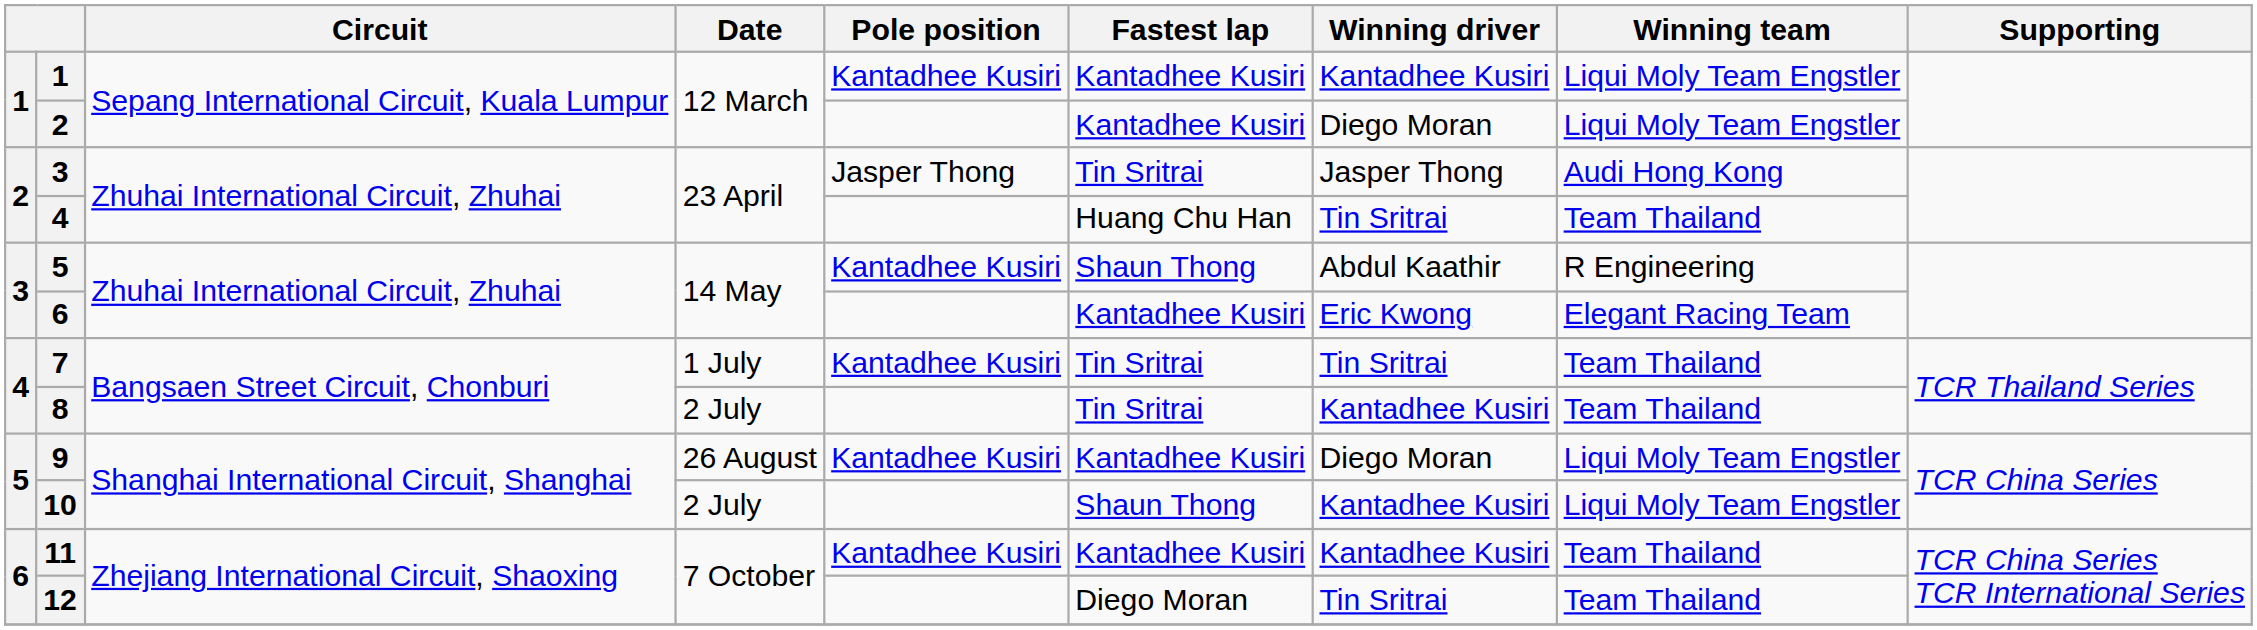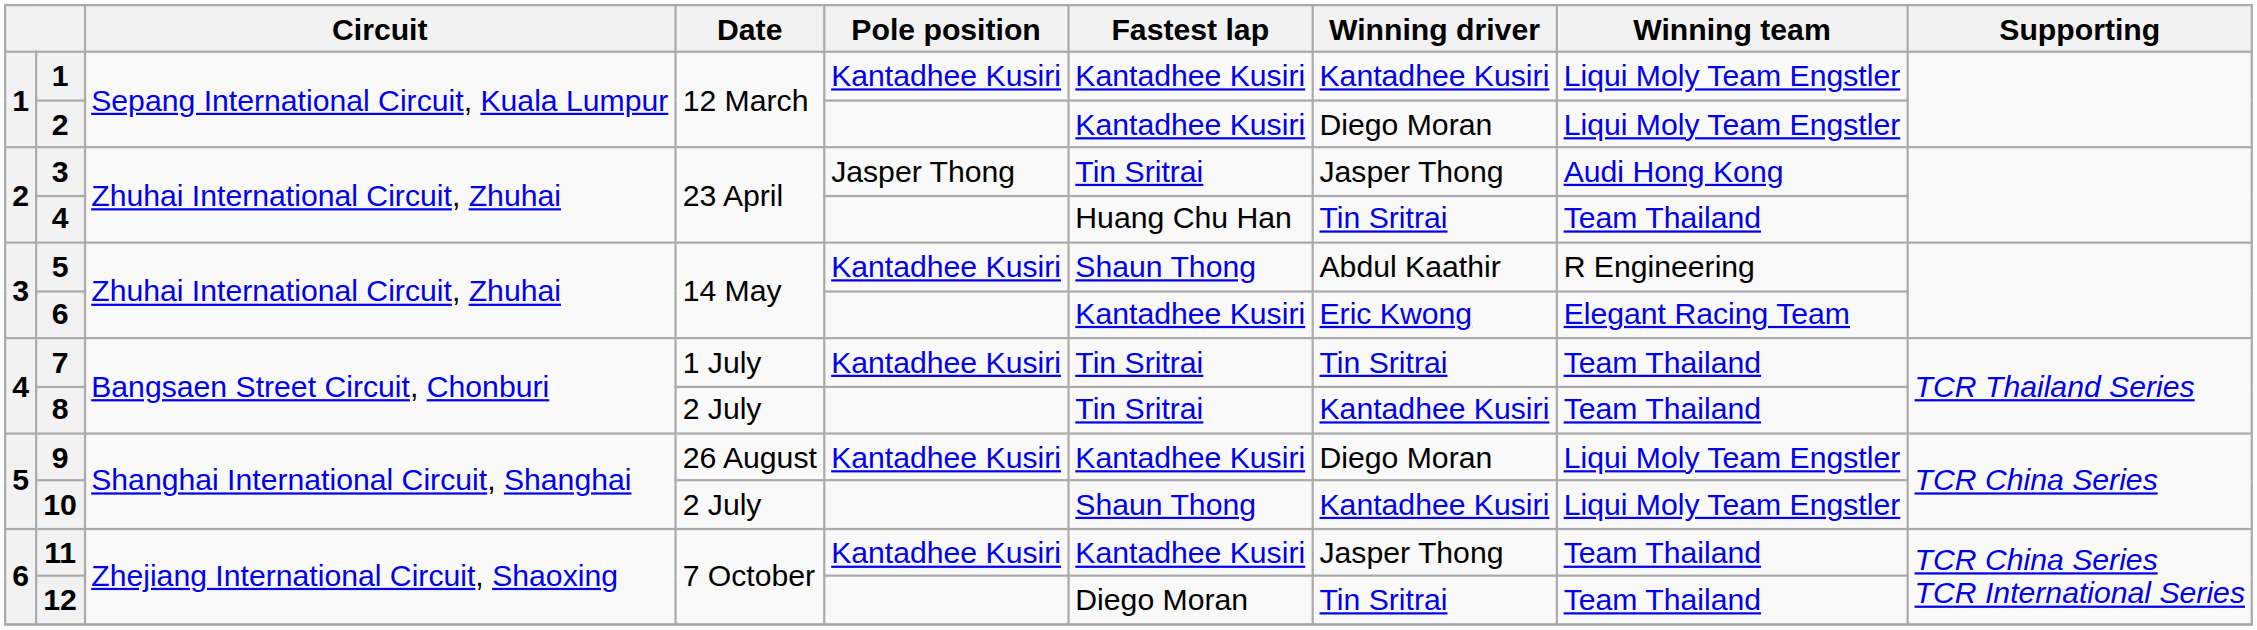11 | Winning driver: Kantadhee Kusiri -> Jasper Thong
